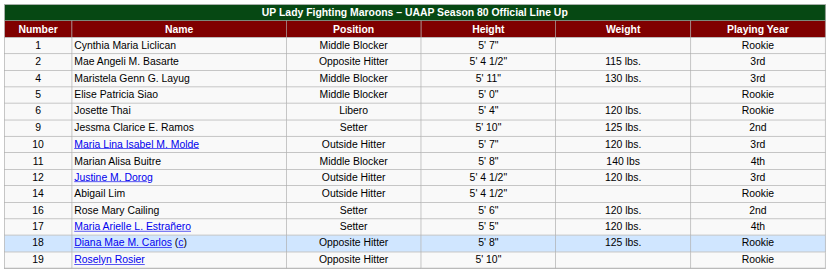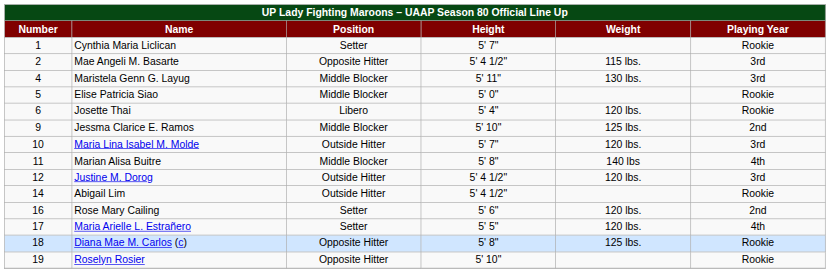Cynthia Maria Liclican | Position: Middle Blocker -> Setter
Jessma Clarice E. Ramos | Position: Setter -> Middle Blocker
